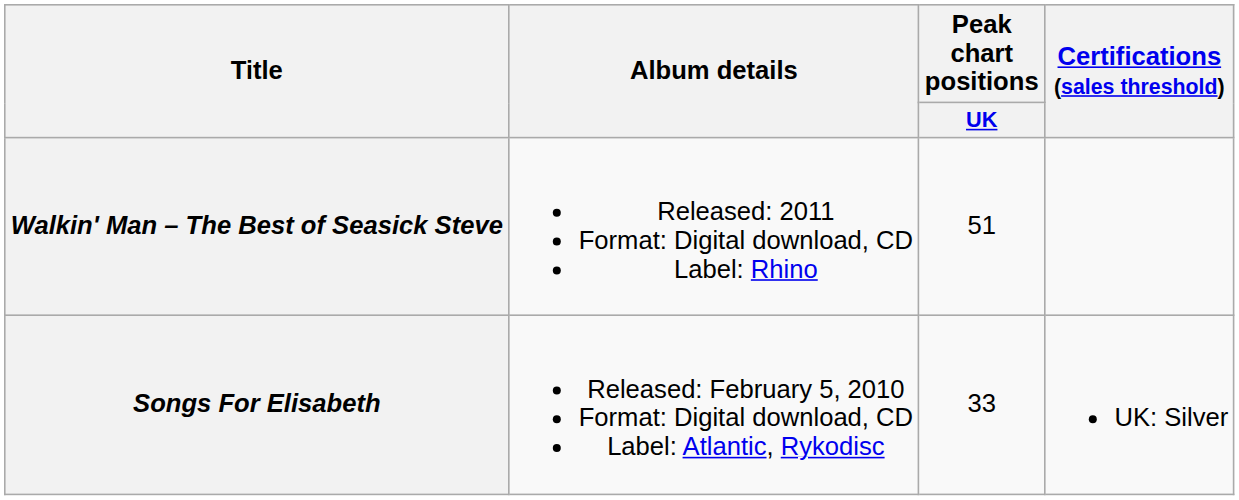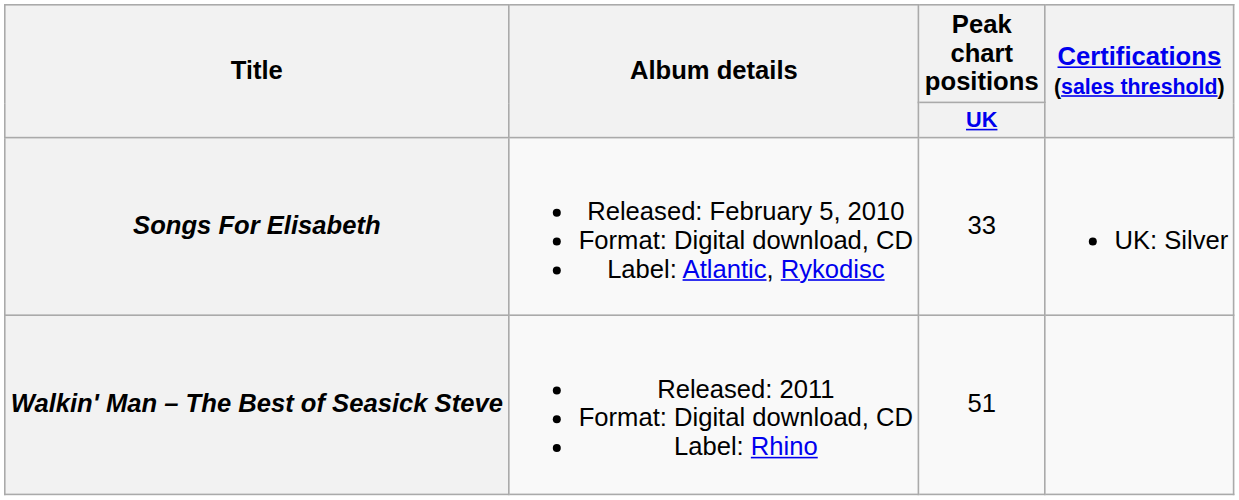rows swapped: Songs For Elisabeth <-> Walkin' Man – The Best of Seasick Steve
